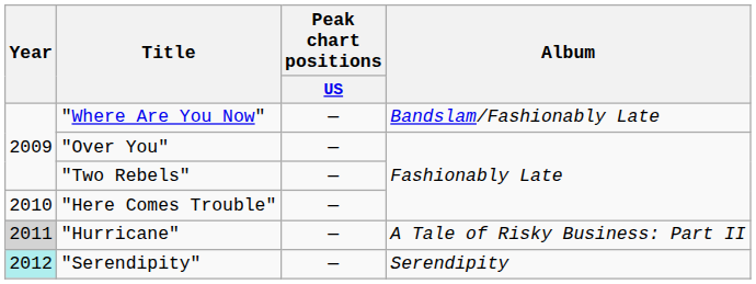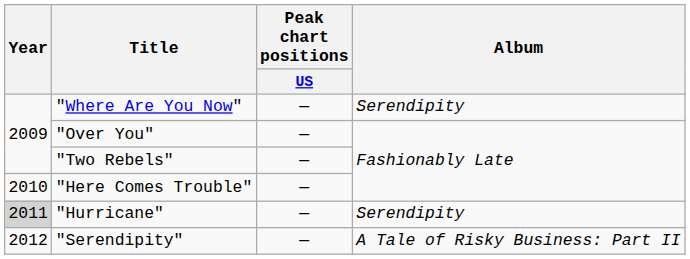"Where Are You Now" | Album: Bandslam/Fashionably Late -> Serendipity
"Hurricane" | Album: A Tale of Risky Business: Part II -> Serendipity
"Serendipity" | Year: paleturquoise background -> no background
"Serendipity" | Album: Serendipity -> A Tale of Risky Business: Part II
